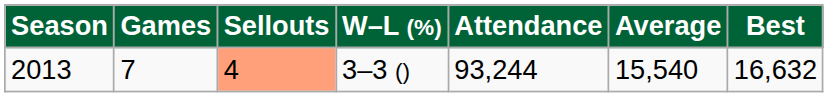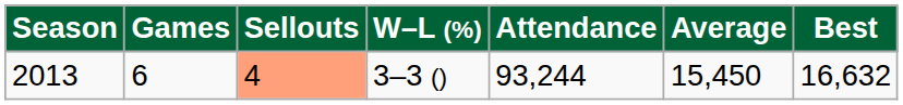2013 | Games: 7 -> 6
2013 | Average: 15,540 -> 15,450
